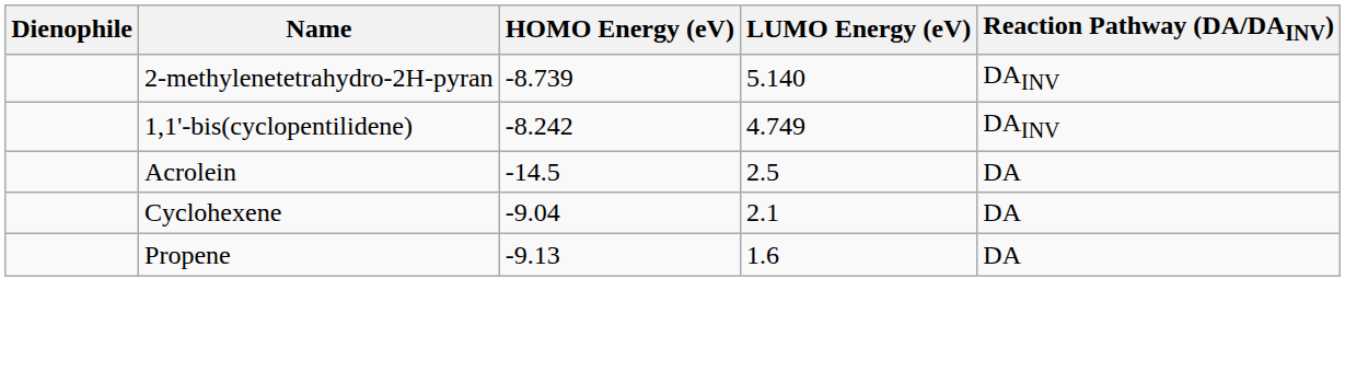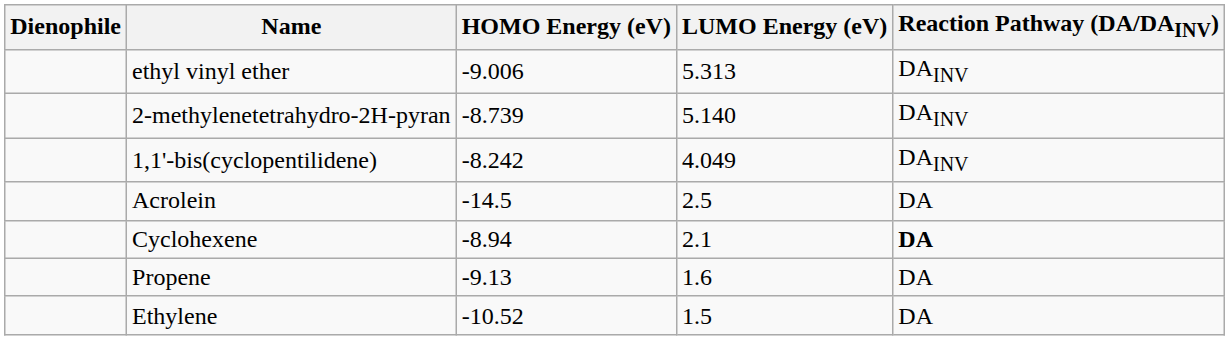+ row: ethyl vinyl ether | -9.006 | 5.313 | DAINV
1,1'-bis(cyclopentilidene) | LUMO Energy (eV): 4.749 -> 4.049
Cyclohexene | HOMO Energy (eV): -9.04 -> -8.94
Cyclohexene | Reaction Pathway (DA/DAINV): normal -> bold
+ row: Ethylene | -10.52 | 1.5 | DA
